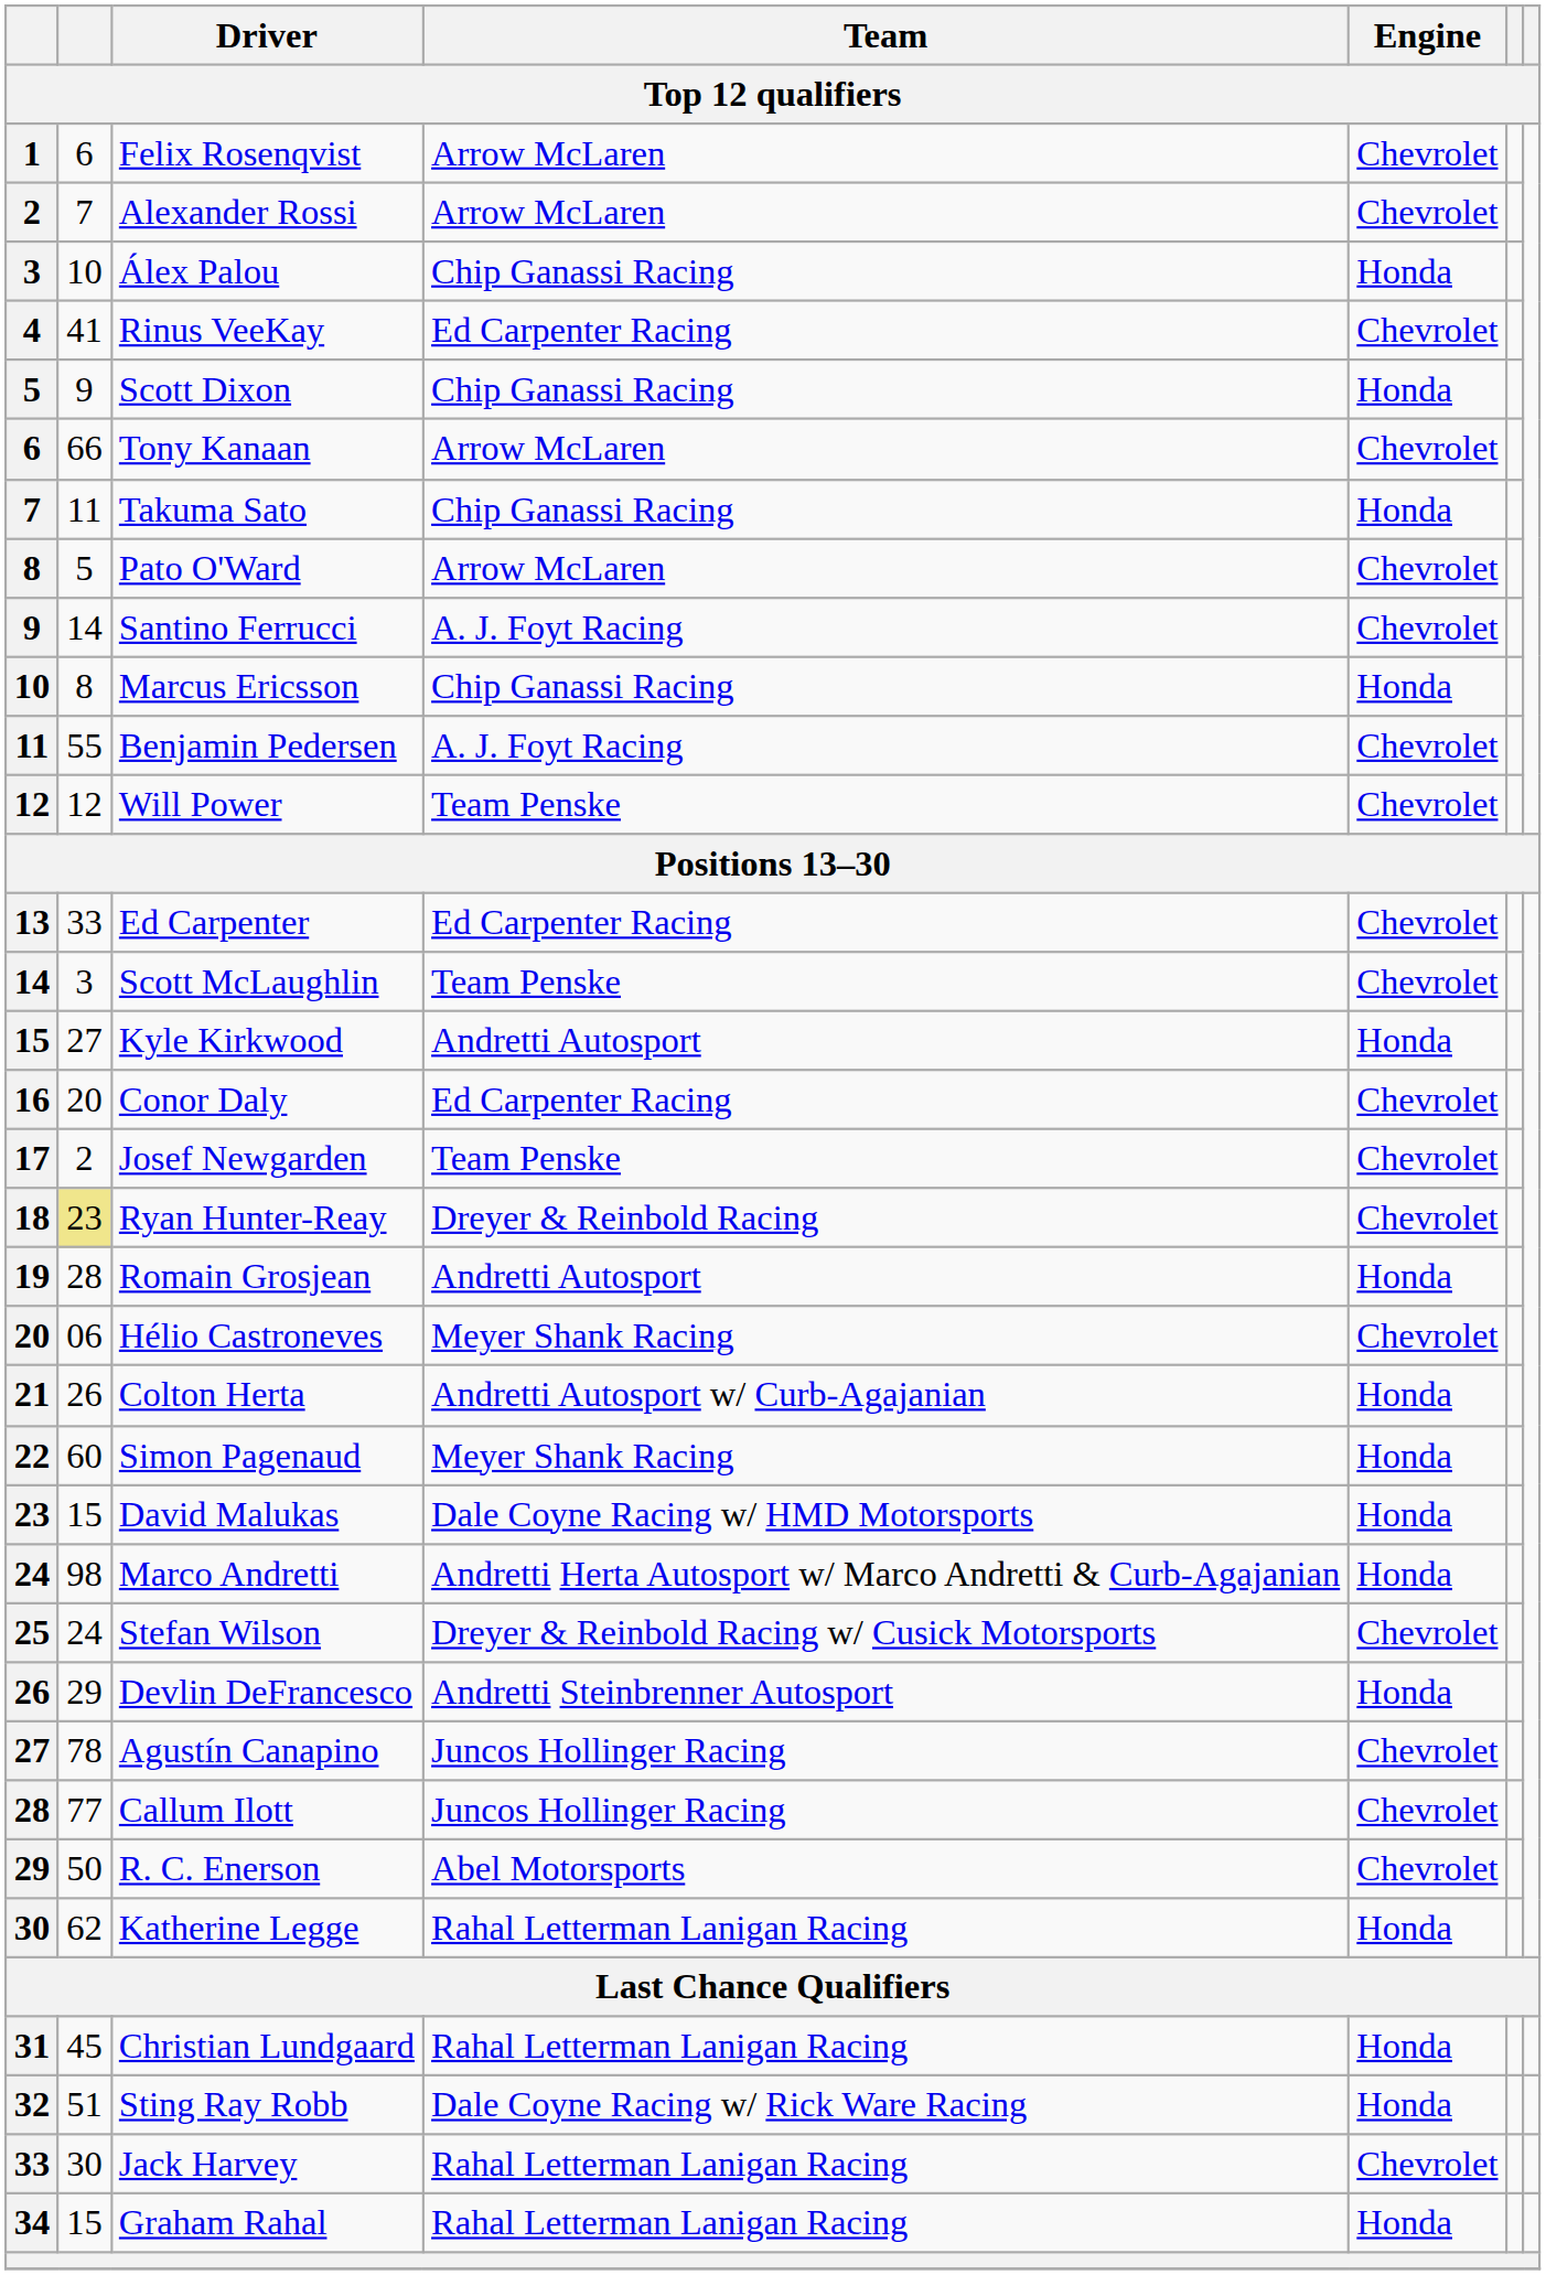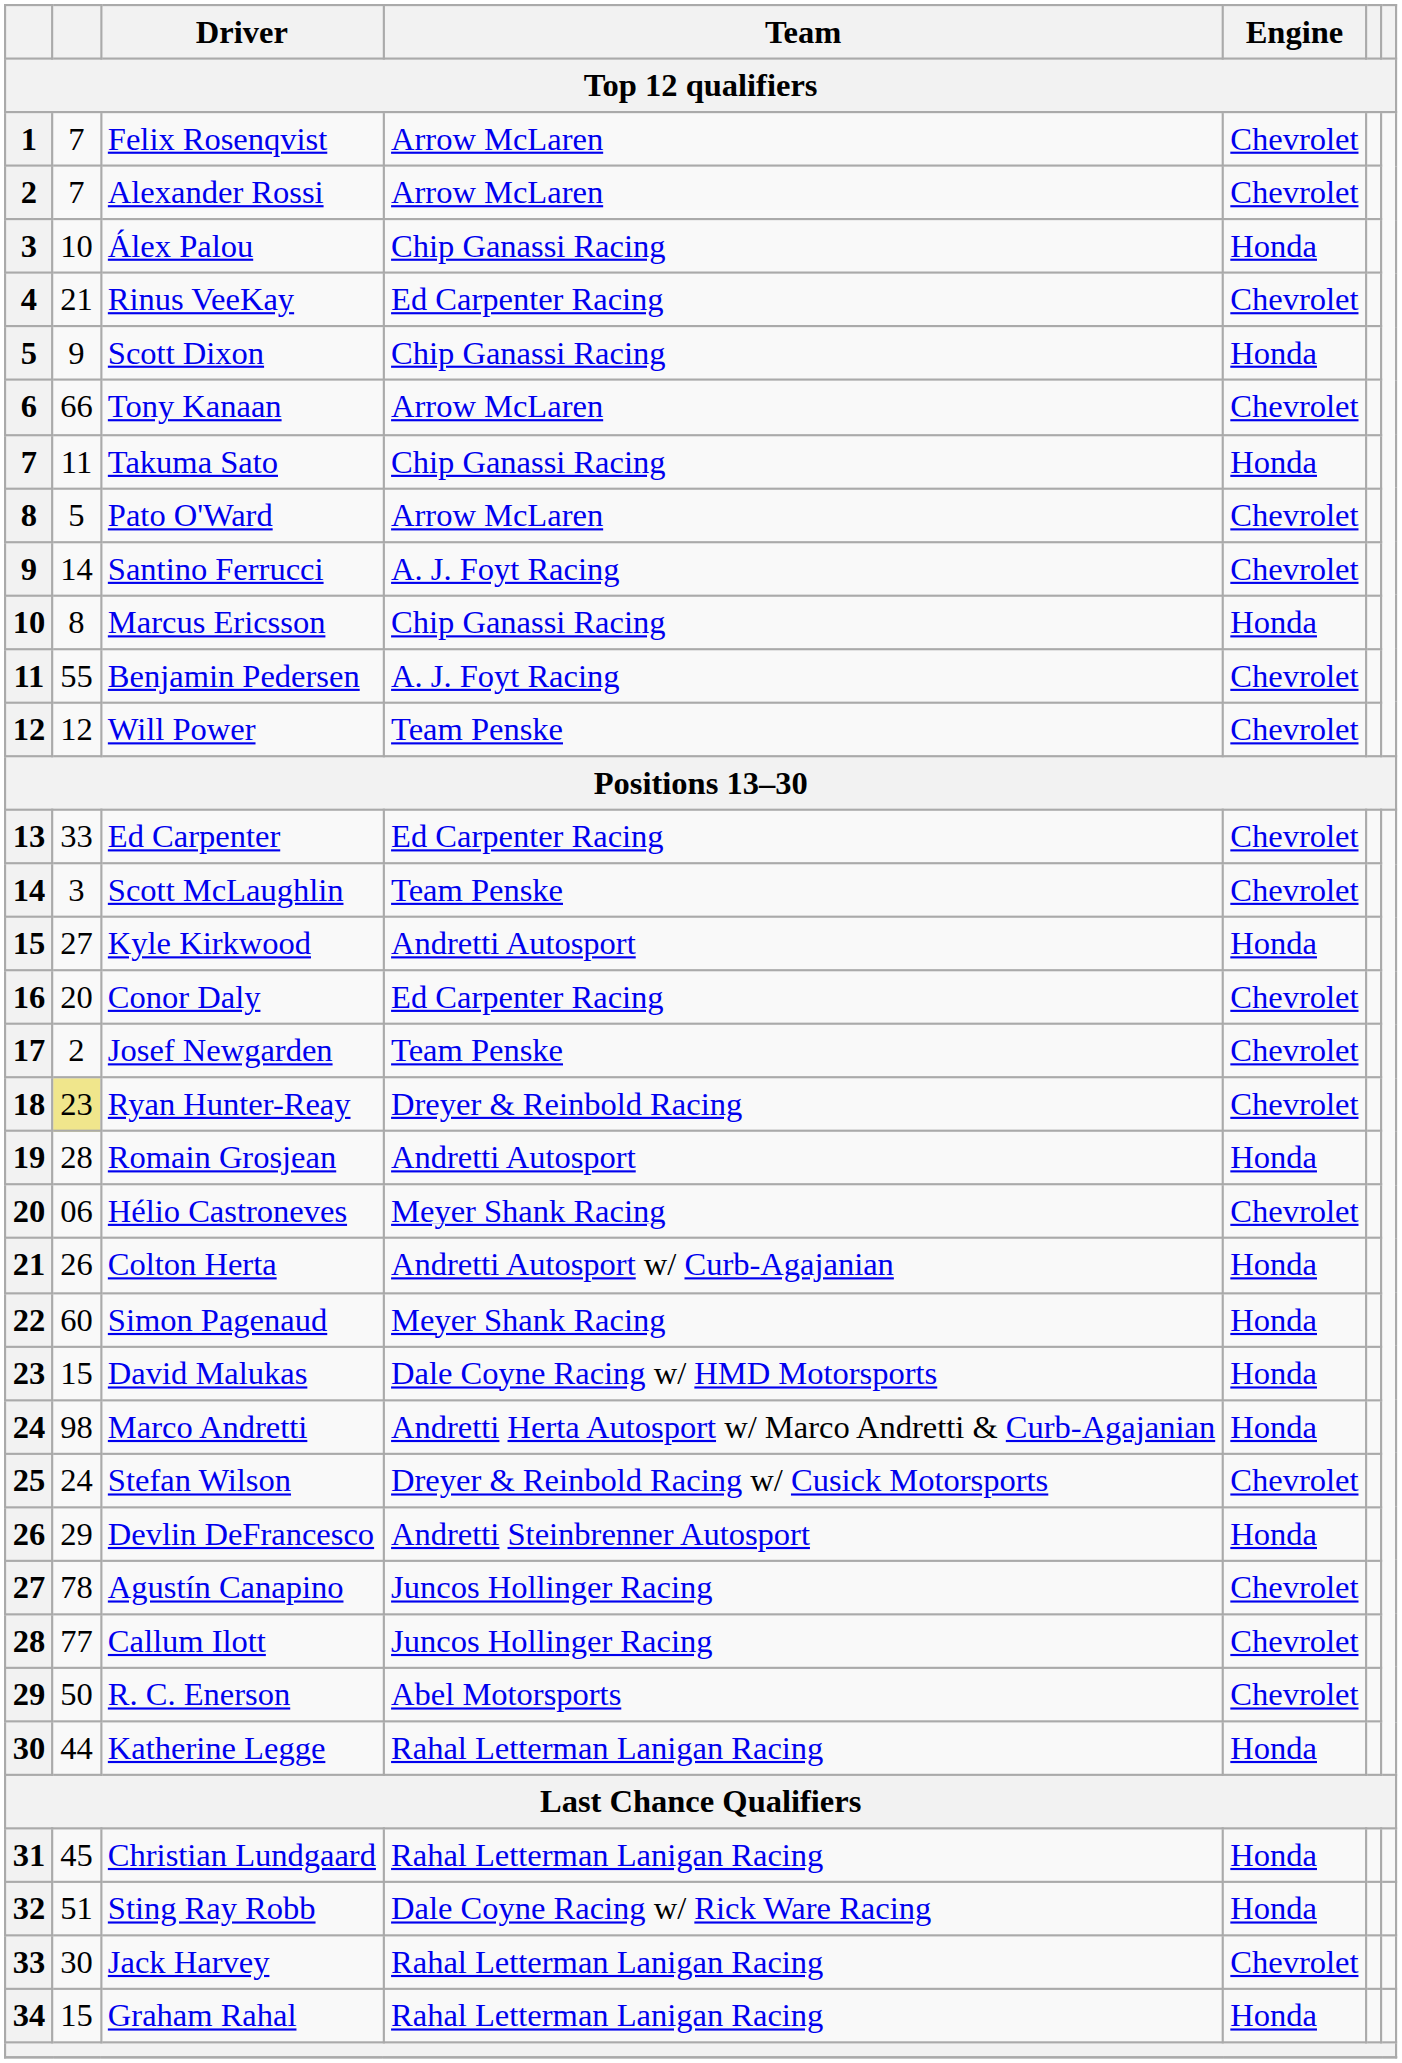Felix Rosenqvist | column 2: 6 -> 7
Rinus VeeKay | column 2: 41 -> 21
Katherine Legge | column 2: 62 -> 44
